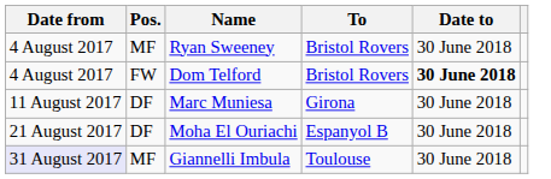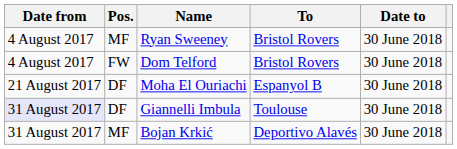Dom Telford | Date to: bold -> normal
- row: 11 August 2017 | DF | Marc Muniesa | Girona | 30 June 2018
Giannelli Imbula | Pos.: MF -> DF
+ row: 31 August 2017 | MF | Bojan Krkić | Deportivo Alavés | 30 June 2018
